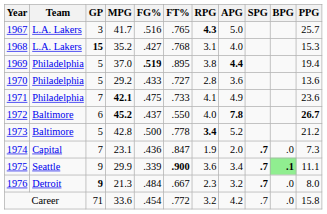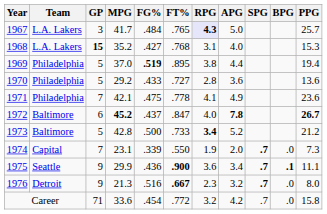1967 | FG%: .516 -> .484
1967 | RPG: no background -> lavender background
1969 | APG: bold -> normal
1971 | MPG: bold -> normal
1971 | FT%: .733 -> .778
1972 | FT%: .550 -> .847
1973 | FT%: .778 -> .733
1974 | FG%: .436 -> .339
1974 | FT%: .847 -> .550
1975 | FG%: .339 -> .436
1975 | BPG: lightgreen background -> no background
1976 | GP: bold -> normal
1976 | FG%: .484 -> .516
1976 | FT%: normal -> bold
